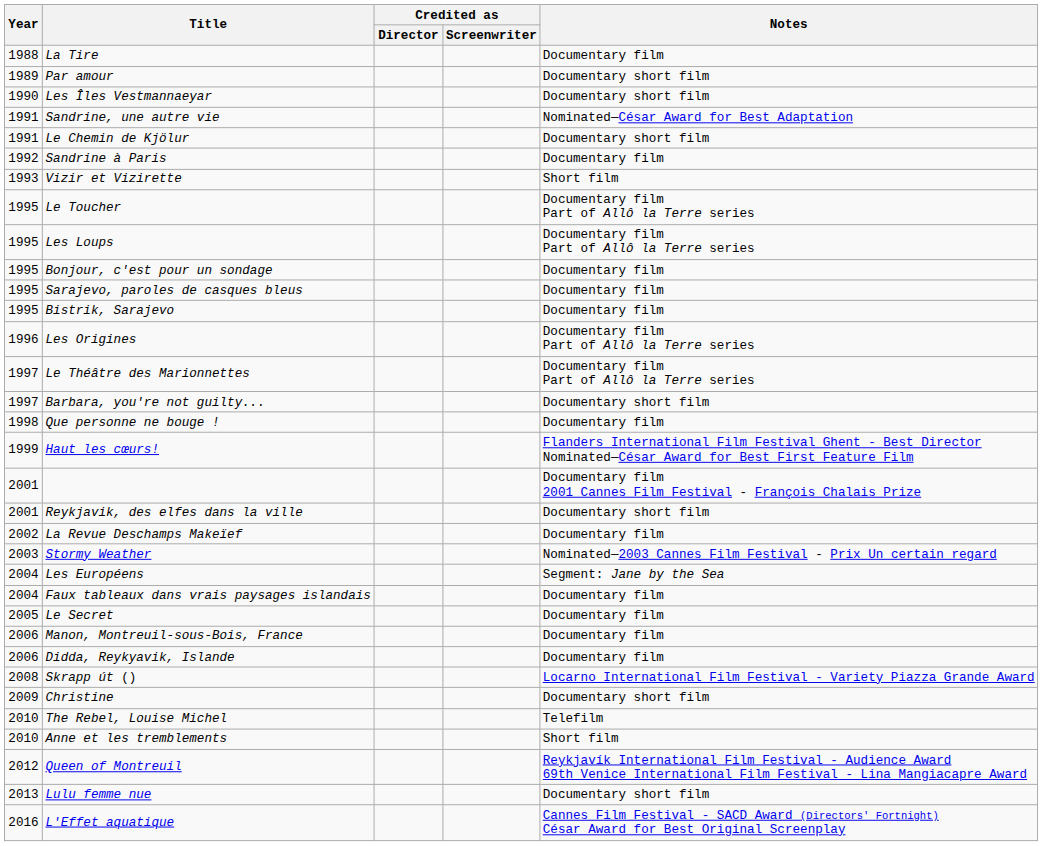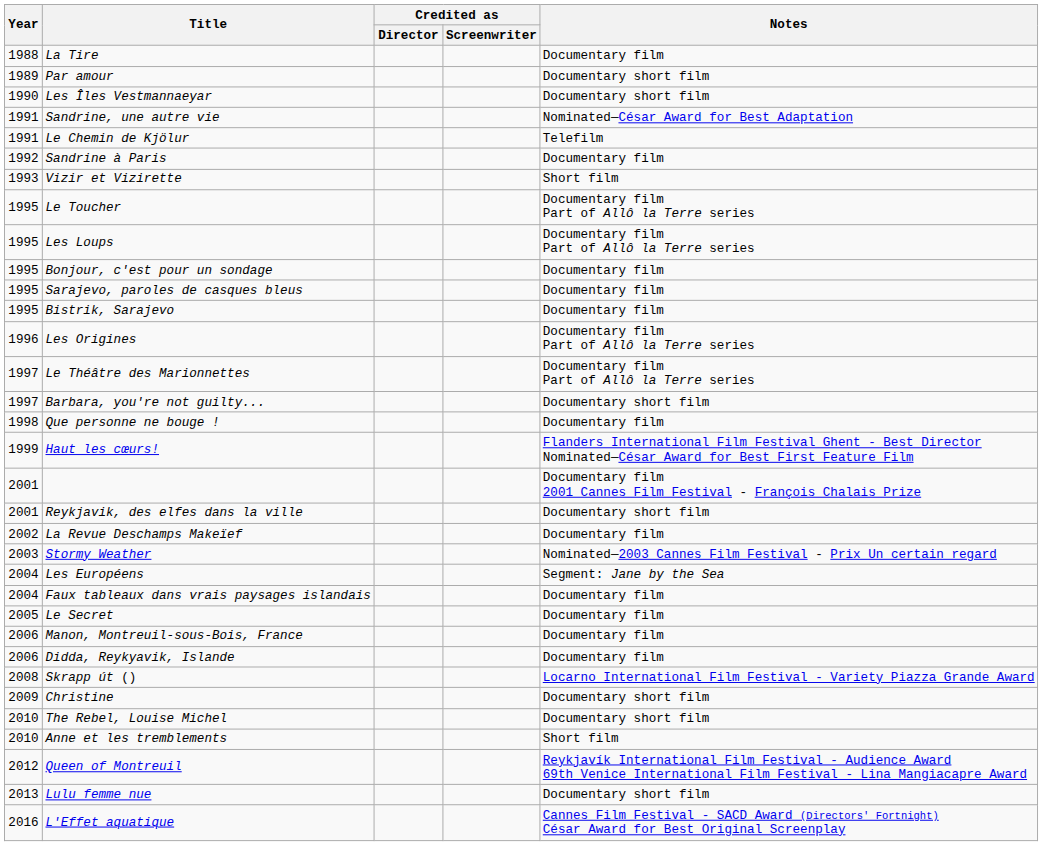Le Chemin de Kjölur | Notes: Documentary short film -> Telefilm
The Rebel, Louise Michel | Notes: Telefilm -> Documentary short film
